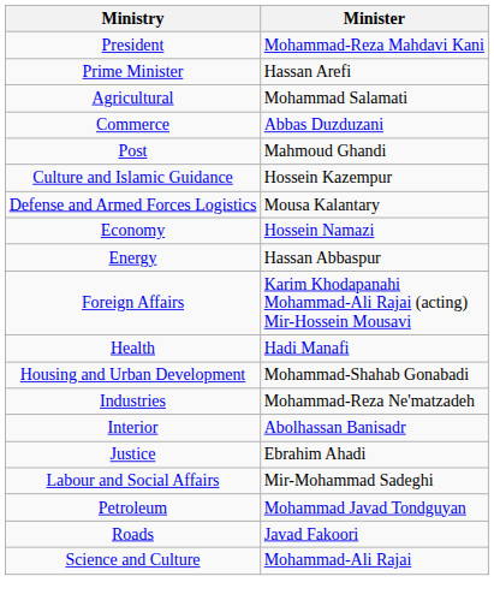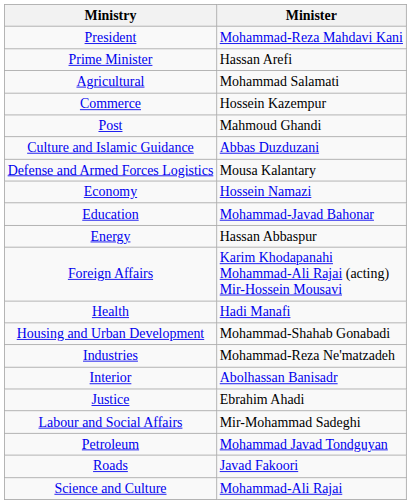Commerce | Minister: Abbas Duzduzani -> Hossein Kazempur
Culture and Islamic Guidance | Minister: Hossein Kazempur -> Abbas Duzduzani
+ row: Education | Mohammad-Javad Bahonar
